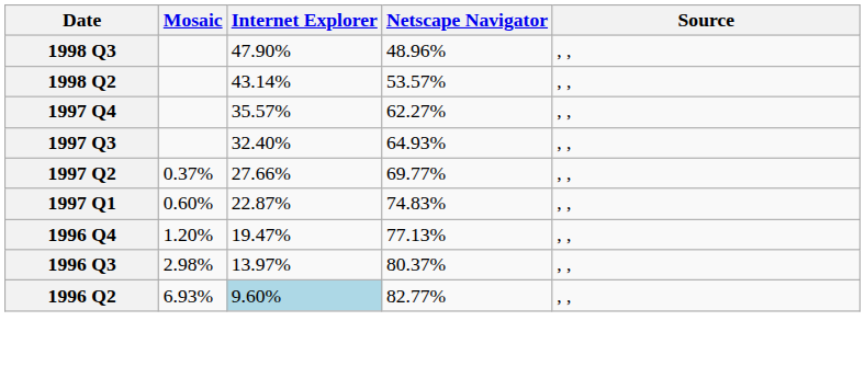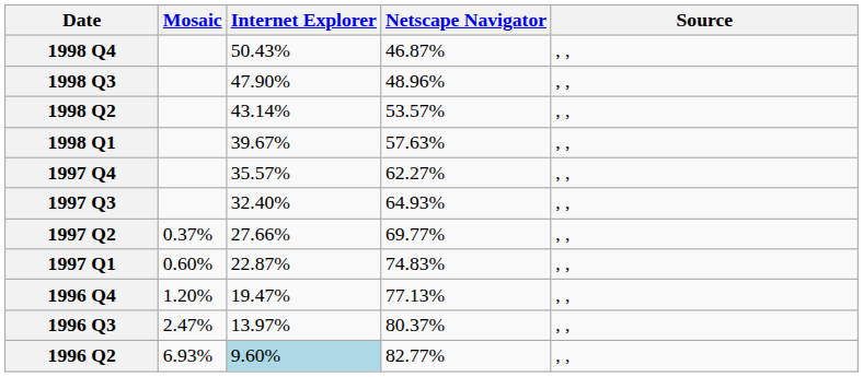+ row: 1998 Q4 | 50.43% | 46.87% | , ,
+ row: 1998 Q1 | 39.67% | 57.63% | , ,
1996 Q3 | Mosaic: 2.98% -> 2.47%
